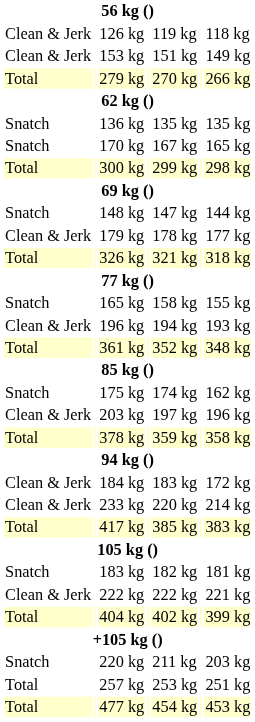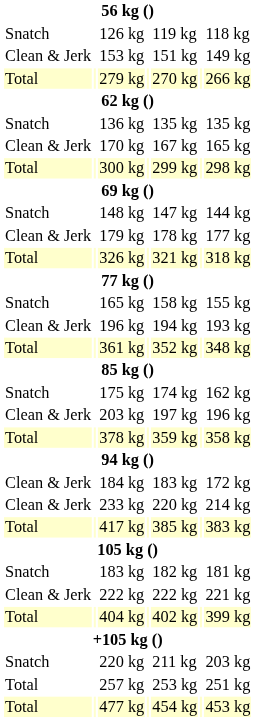126 kg | column 1: Clean & Jerk -> Snatch
170 kg | column 1: Snatch -> Clean & Jerk
